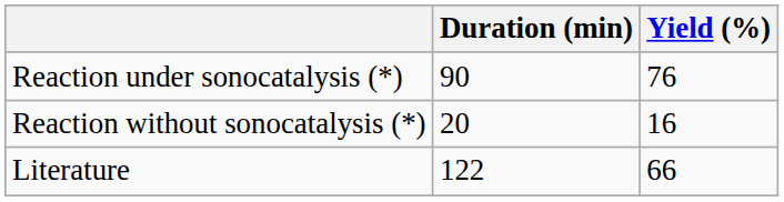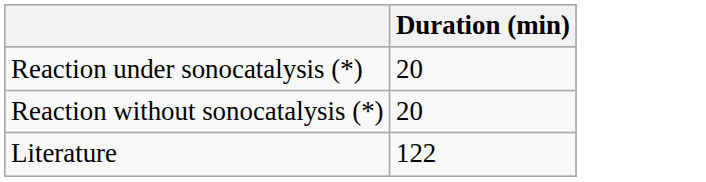- column: Yield (%) | 76 | 16 | 66
Reaction under sonocatalysis (*) | Duration (min): 90 -> 20
